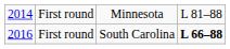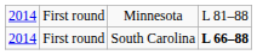First round / South Carolina | column 1: 2016 -> 2014
